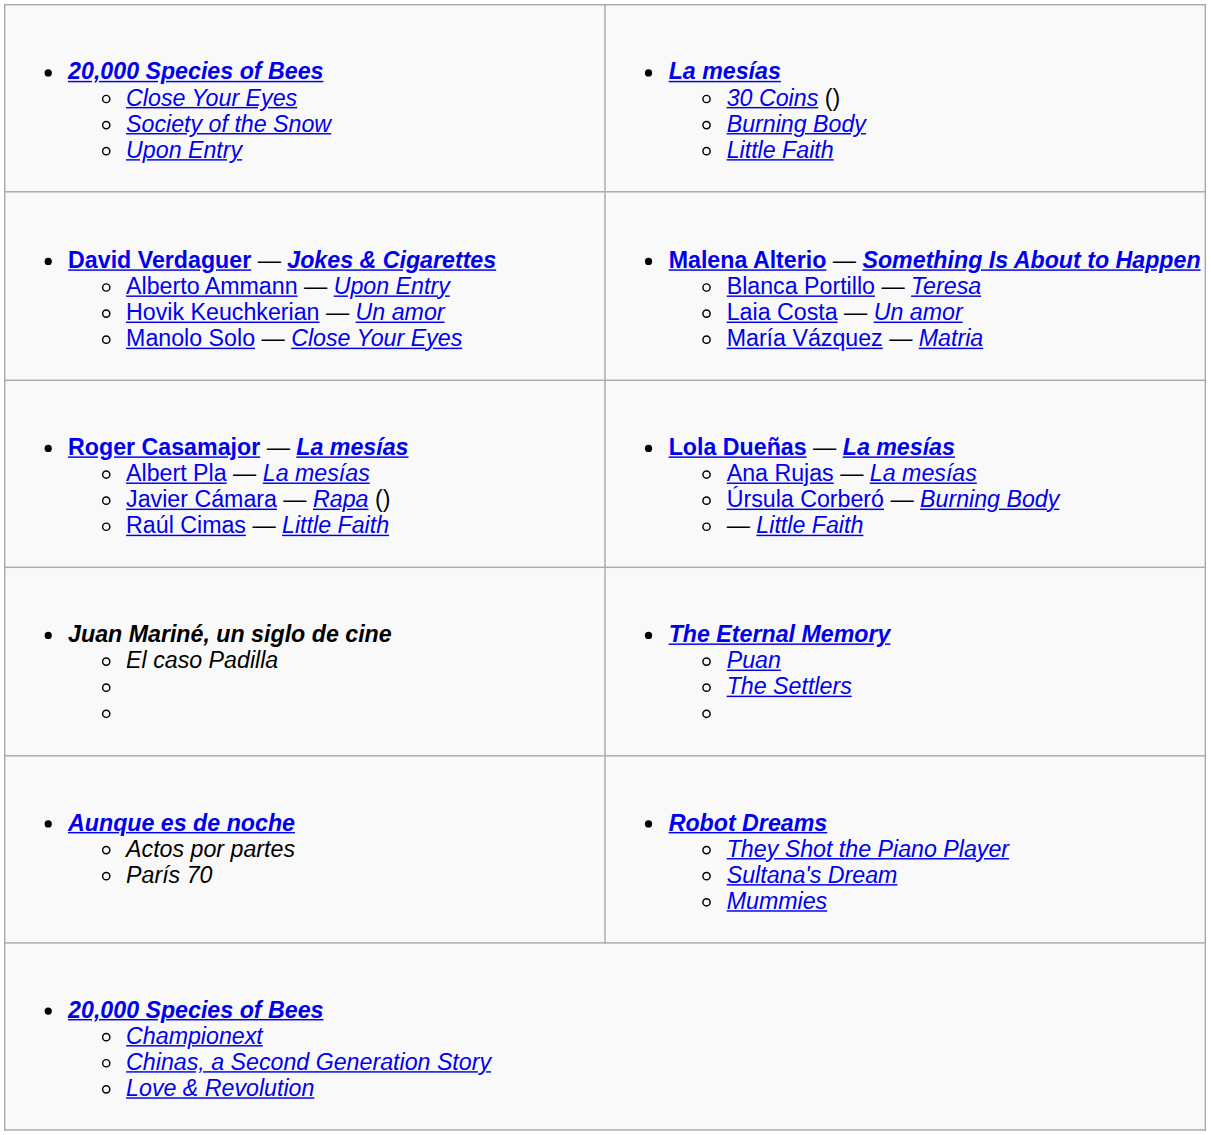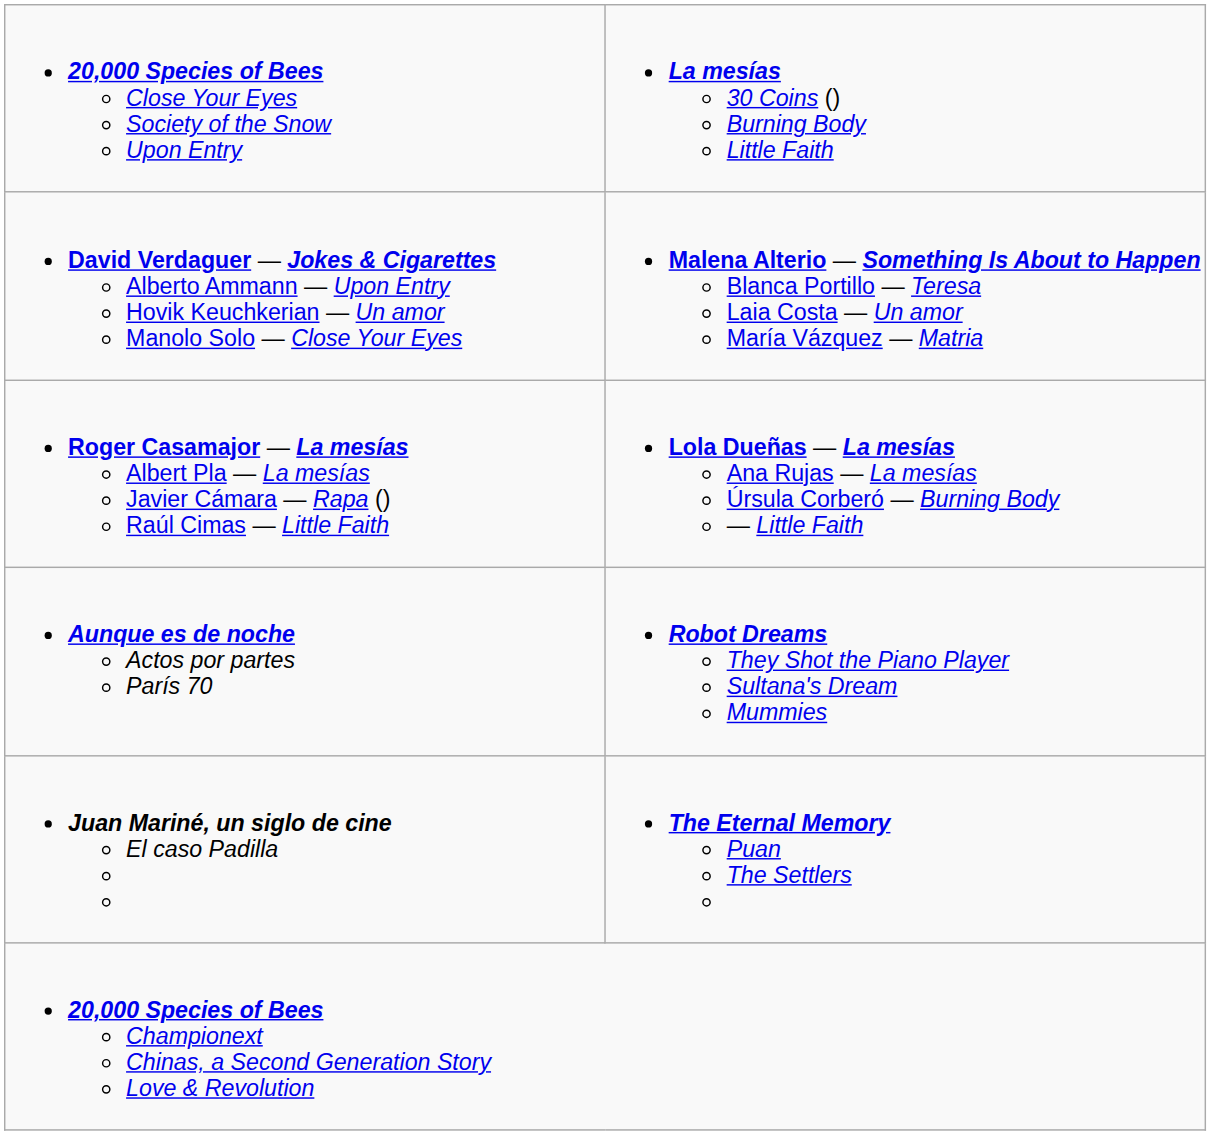rows swapped: Juan Mariné, un siglo de cine El caso Padilla <-> Aunque es de noche Actos por partes París 70
